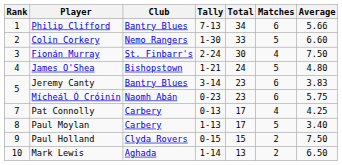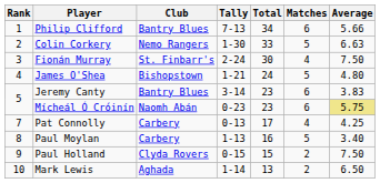Colin Corkery | Average: 6.60 -> 6.63
Mícheál Ó Cróinín | Average: no background -> khaki background
Paul Moylan | Total: 17 -> 16
